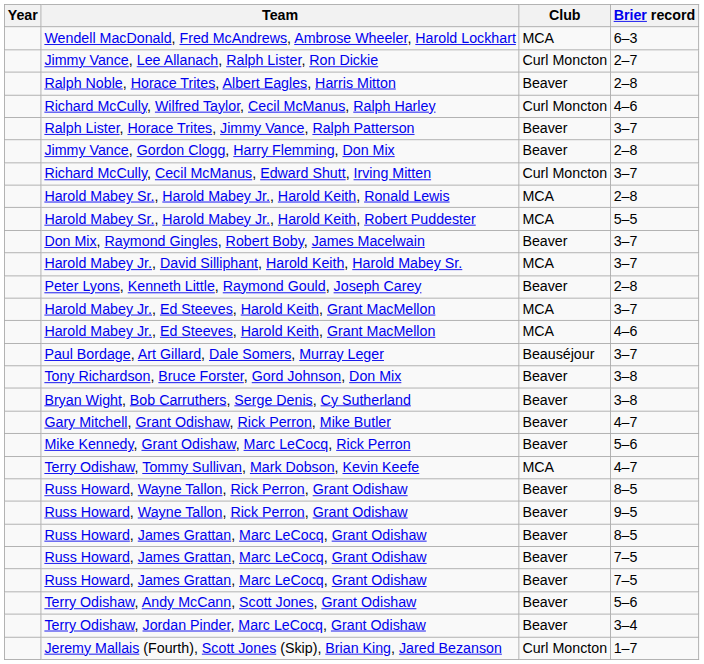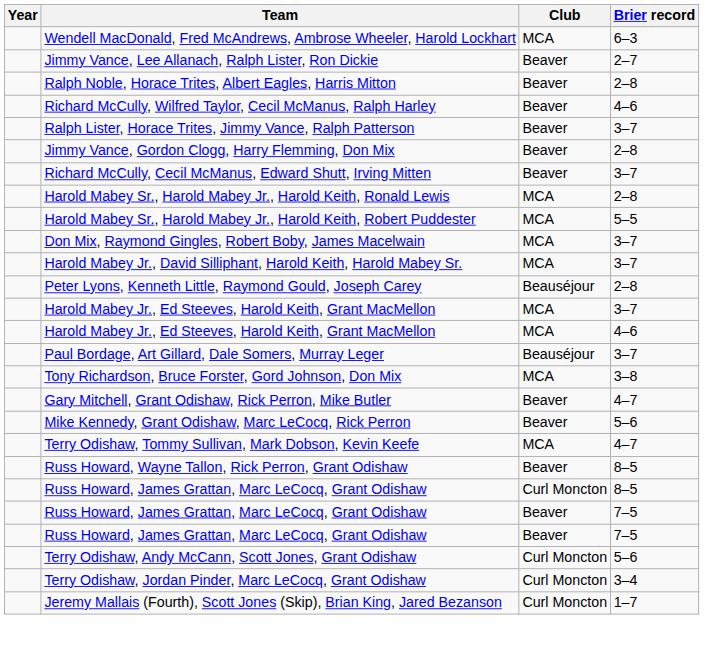Jimmy Vance, Lee Allanach, Ralph Lister, Ron Dickie | Club: Curl Moncton -> Beaver
Richard McCully, Wilfred Taylor, Cecil McManus, Ralph Harley | Club: Curl Moncton -> Beaver
Richard McCully, Cecil McManus, Edward Shutt, Irving Mitten | Club: Curl Moncton -> Beaver
Don Mix, Raymond Gingles, Robert Boby, James Macelwain | Club: Beaver -> MCA
Peter Lyons, Kenneth Little, Raymond Gould, Joseph Carey | Club: Beaver -> Beauséjour
Tony Richardson, Bruce Forster, Gord Johnson, Don Mix | Club: Beaver -> MCA
- row: Bryan Wight, Bob Carruthers, Serge Denis, Cy Sutherland | Beaver | 3–8
- row: Russ Howard, Wayne Tallon, Rick Perron, Grant Odishaw | Beaver | 9–5
Russ Howard, James Grattan, Marc LeCocq, Grant Odishaw / 8–5 | Club: Beaver -> Curl Moncton
Terry Odishaw, Andy McCann, Scott Jones, Grant Odishaw | Club: Beaver -> Curl Moncton
Terry Odishaw, Jordan Pinder, Marc LeCocq, Grant Odishaw | Club: Beaver -> Curl Moncton
